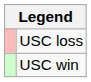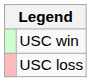rows swapped: USC win <-> USC loss
